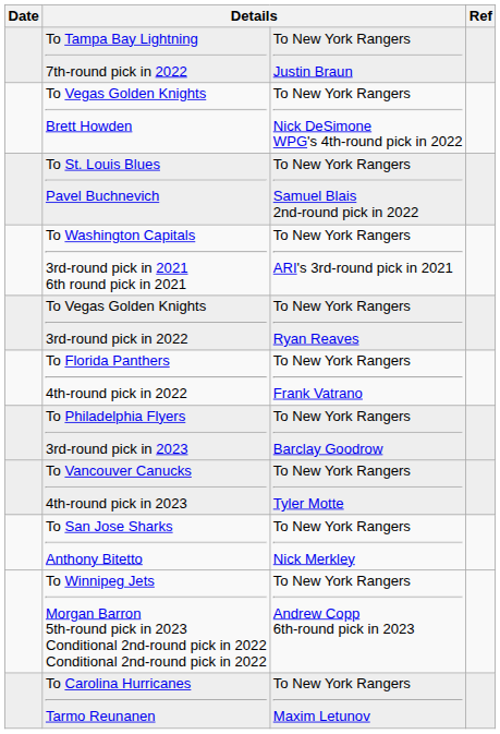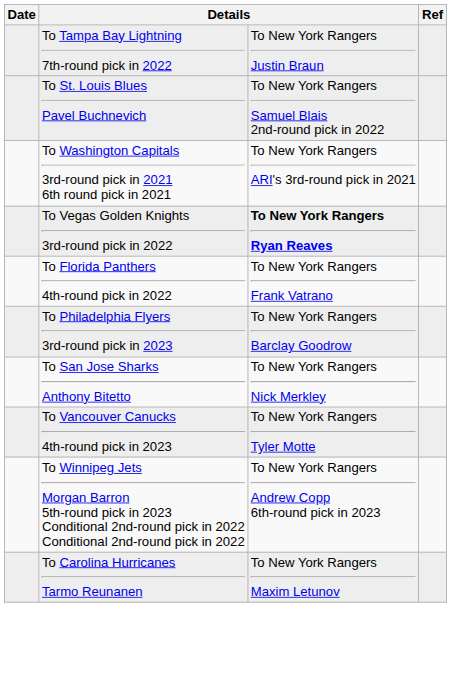- row: To Vegas Golden Knights Brett Howden | To New York Rangers Nick DeSimone WPG's 4th-round pick in 2022
To Vegas Golden Knights 3rd-round pick in 2022 | column 3: normal -> bold
rows swapped: To San Jose Sharks Anthony Bitetto <-> To Vancouver Canucks 4th-round pick in 2023
